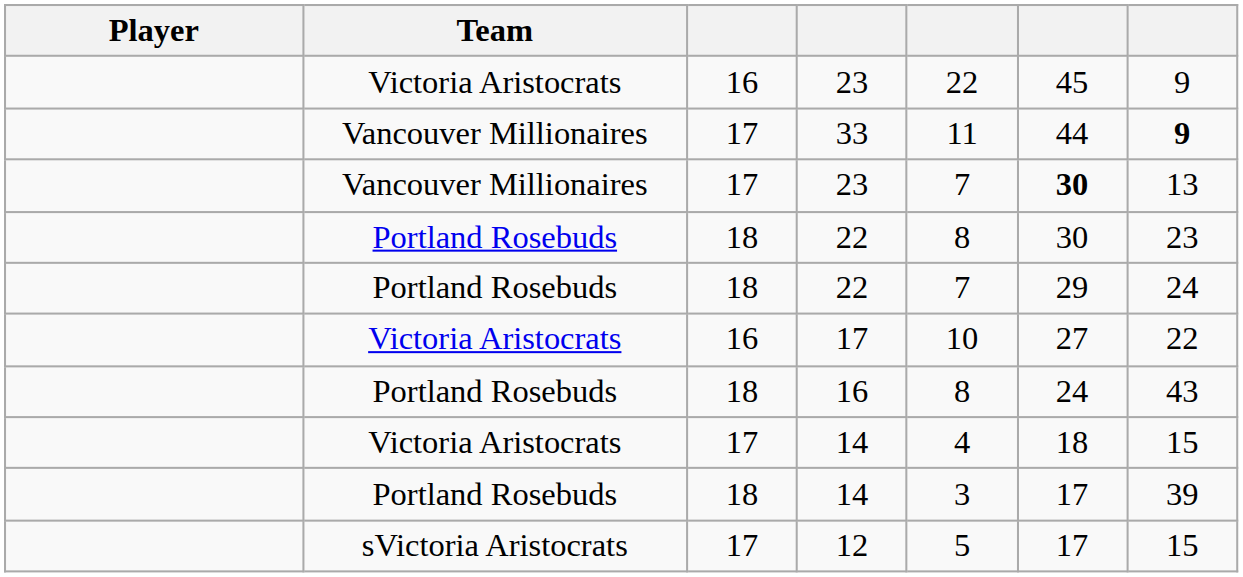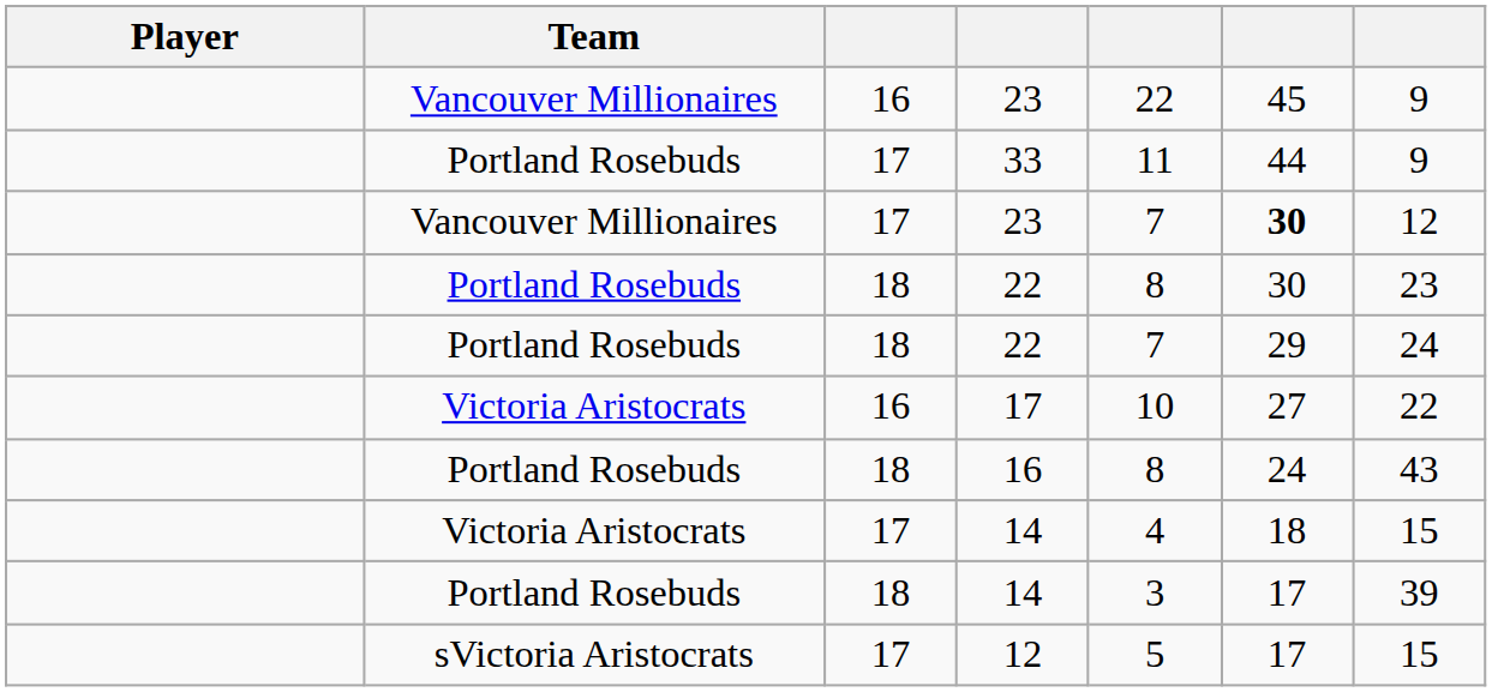16 / 23 | Team: Victoria Aristocrats -> Vancouver Millionaires
33 | Team: Vancouver Millionaires -> Portland Rosebuds
33 | column 7: bold -> normal
17 / 23 | column 7: 13 -> 12
